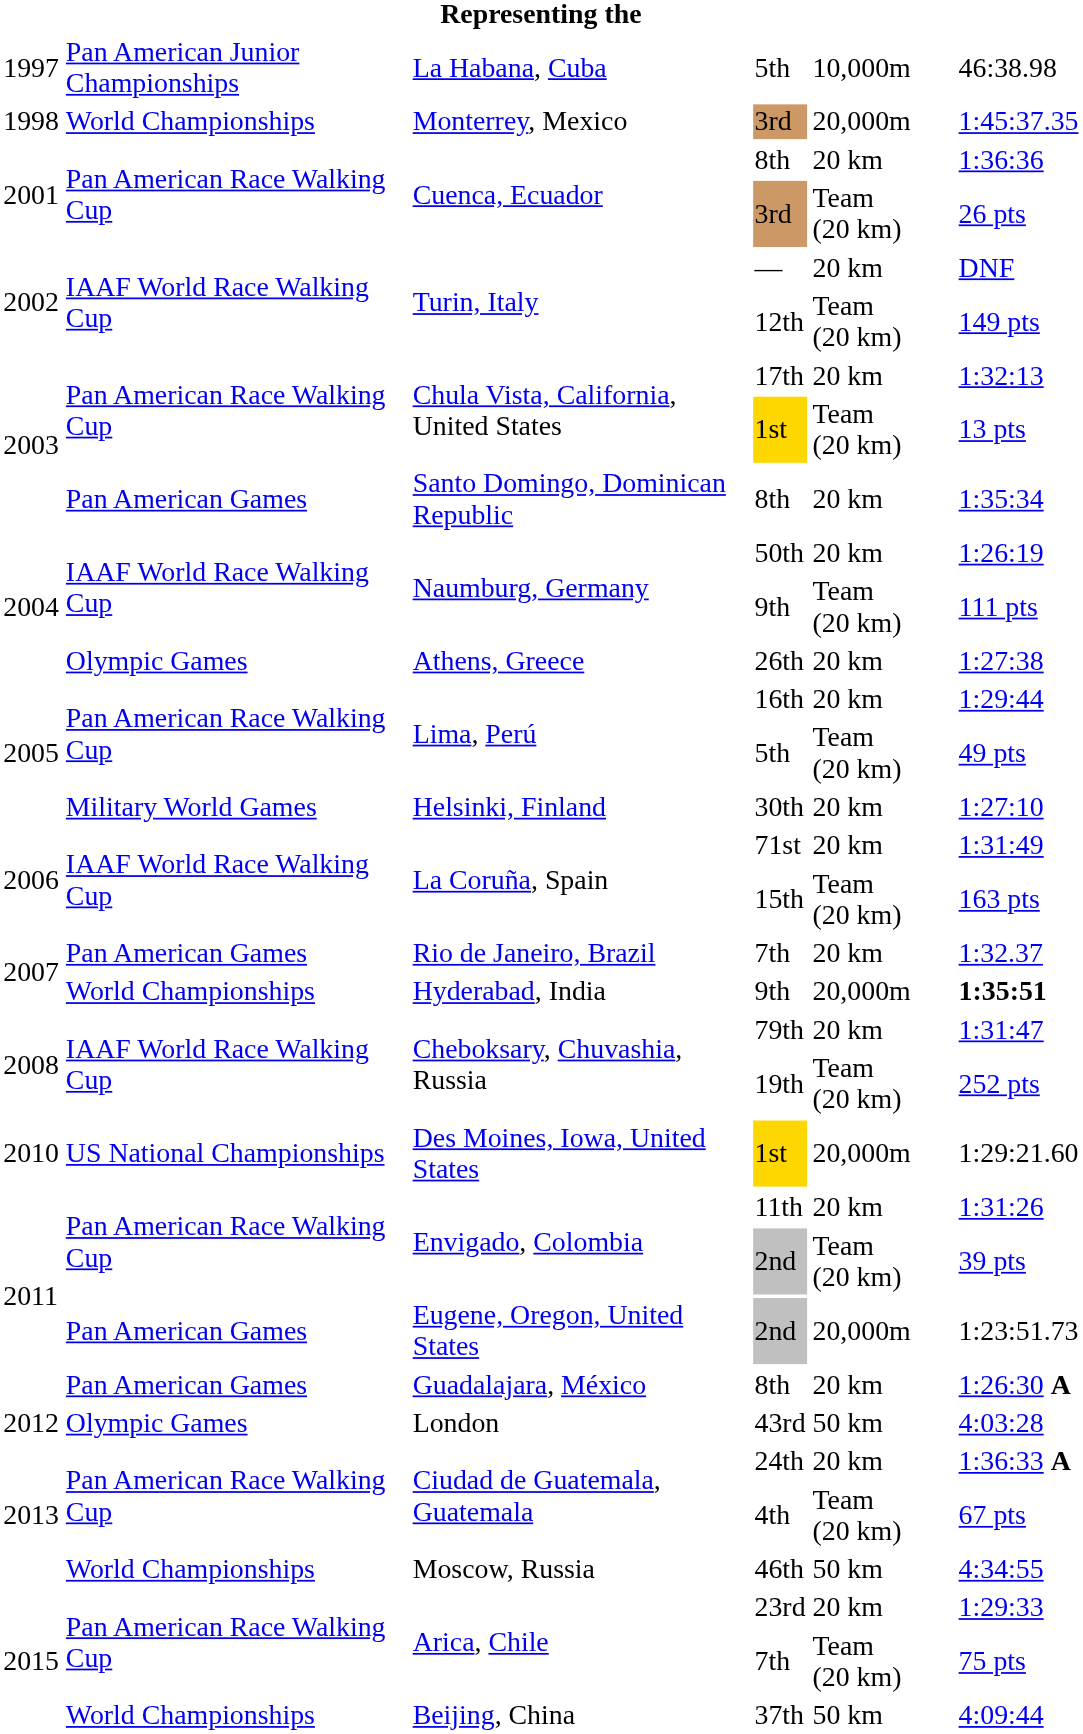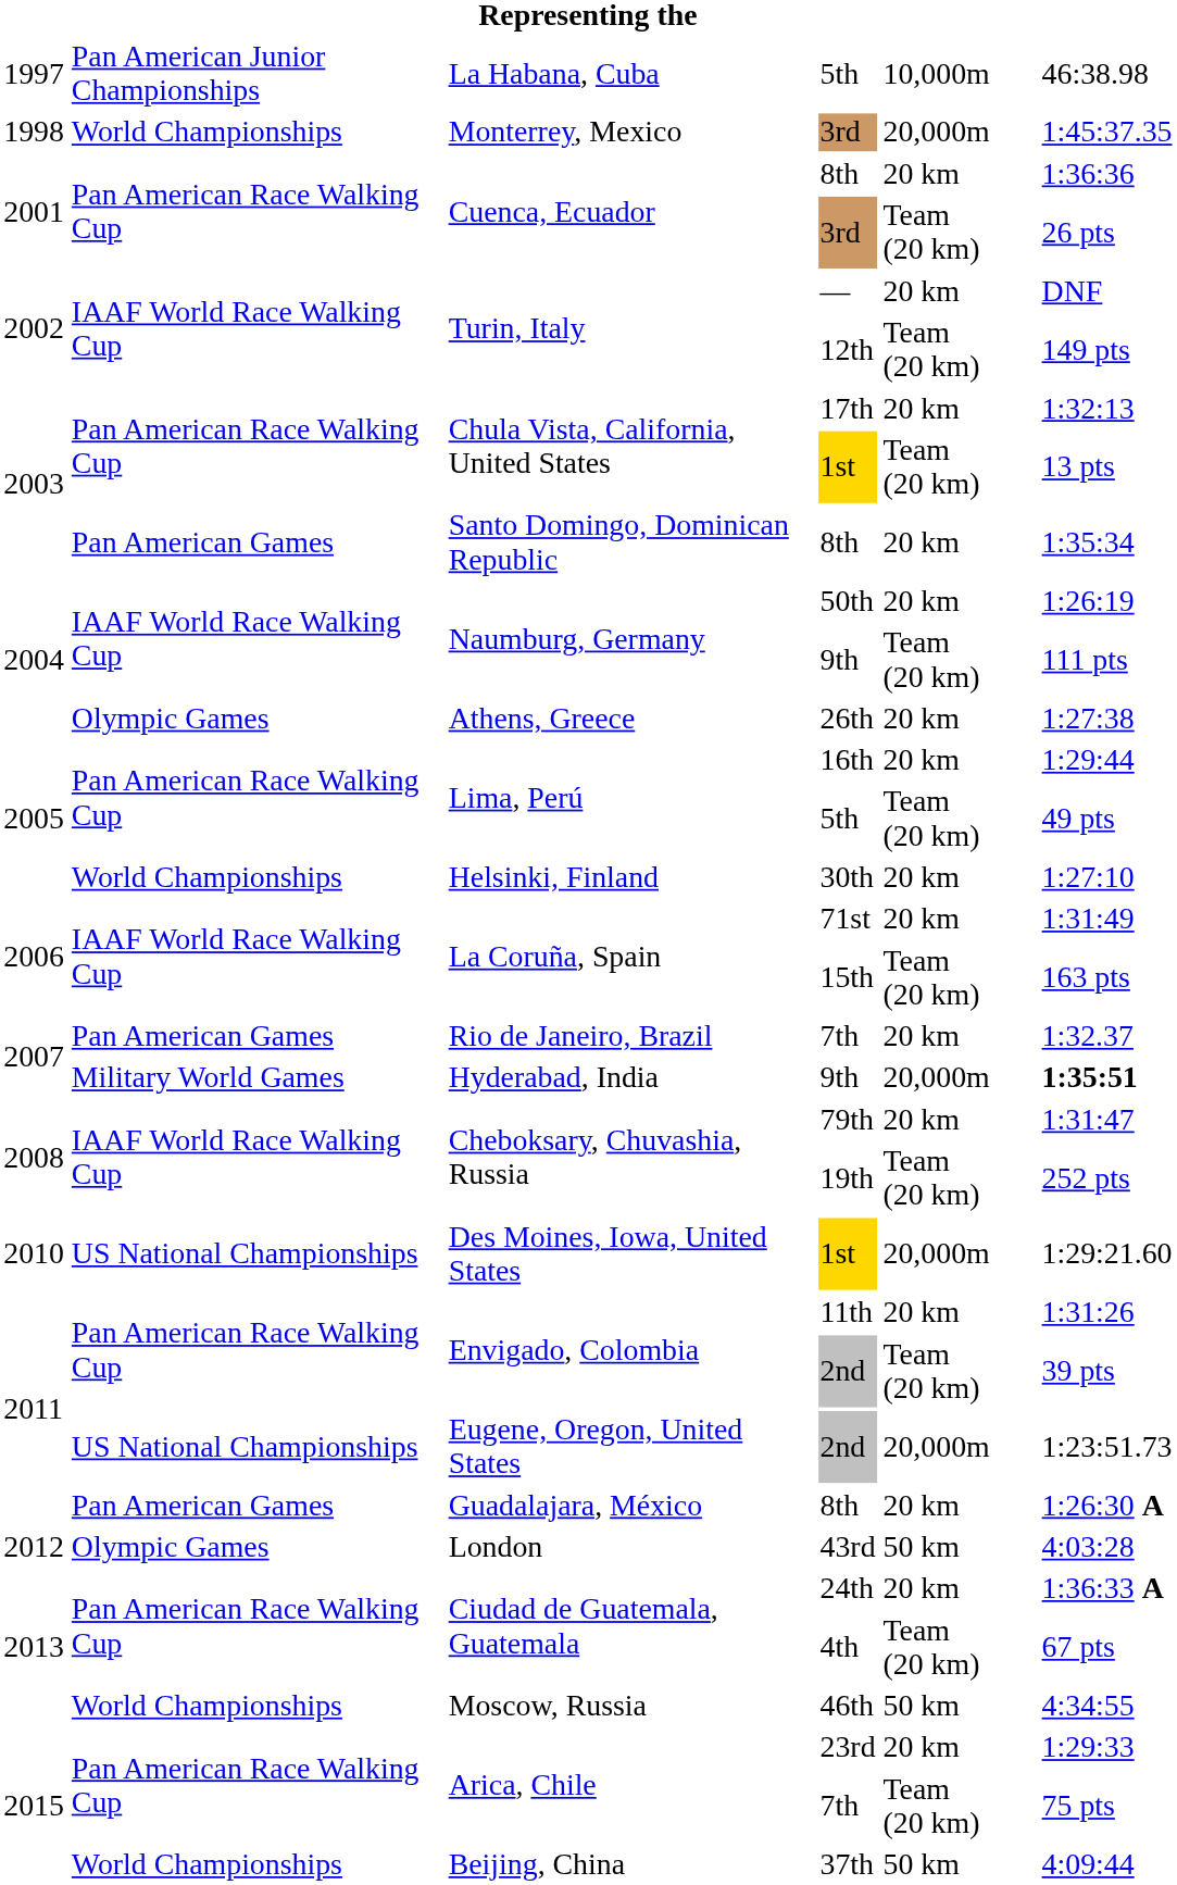30th | column 2: Military World Games -> World Championships
Hyderabad, India / 9th | column 2: World Championships -> Military World Games
Eugene, Oregon, United States / 2nd | column 2: Pan American Games -> US National Championships
